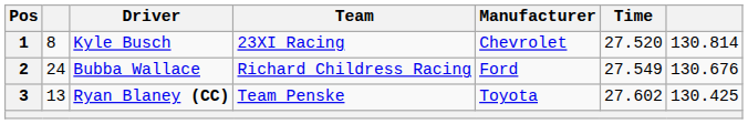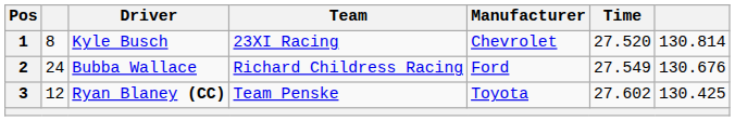3 | column 2: 13 -> 12
